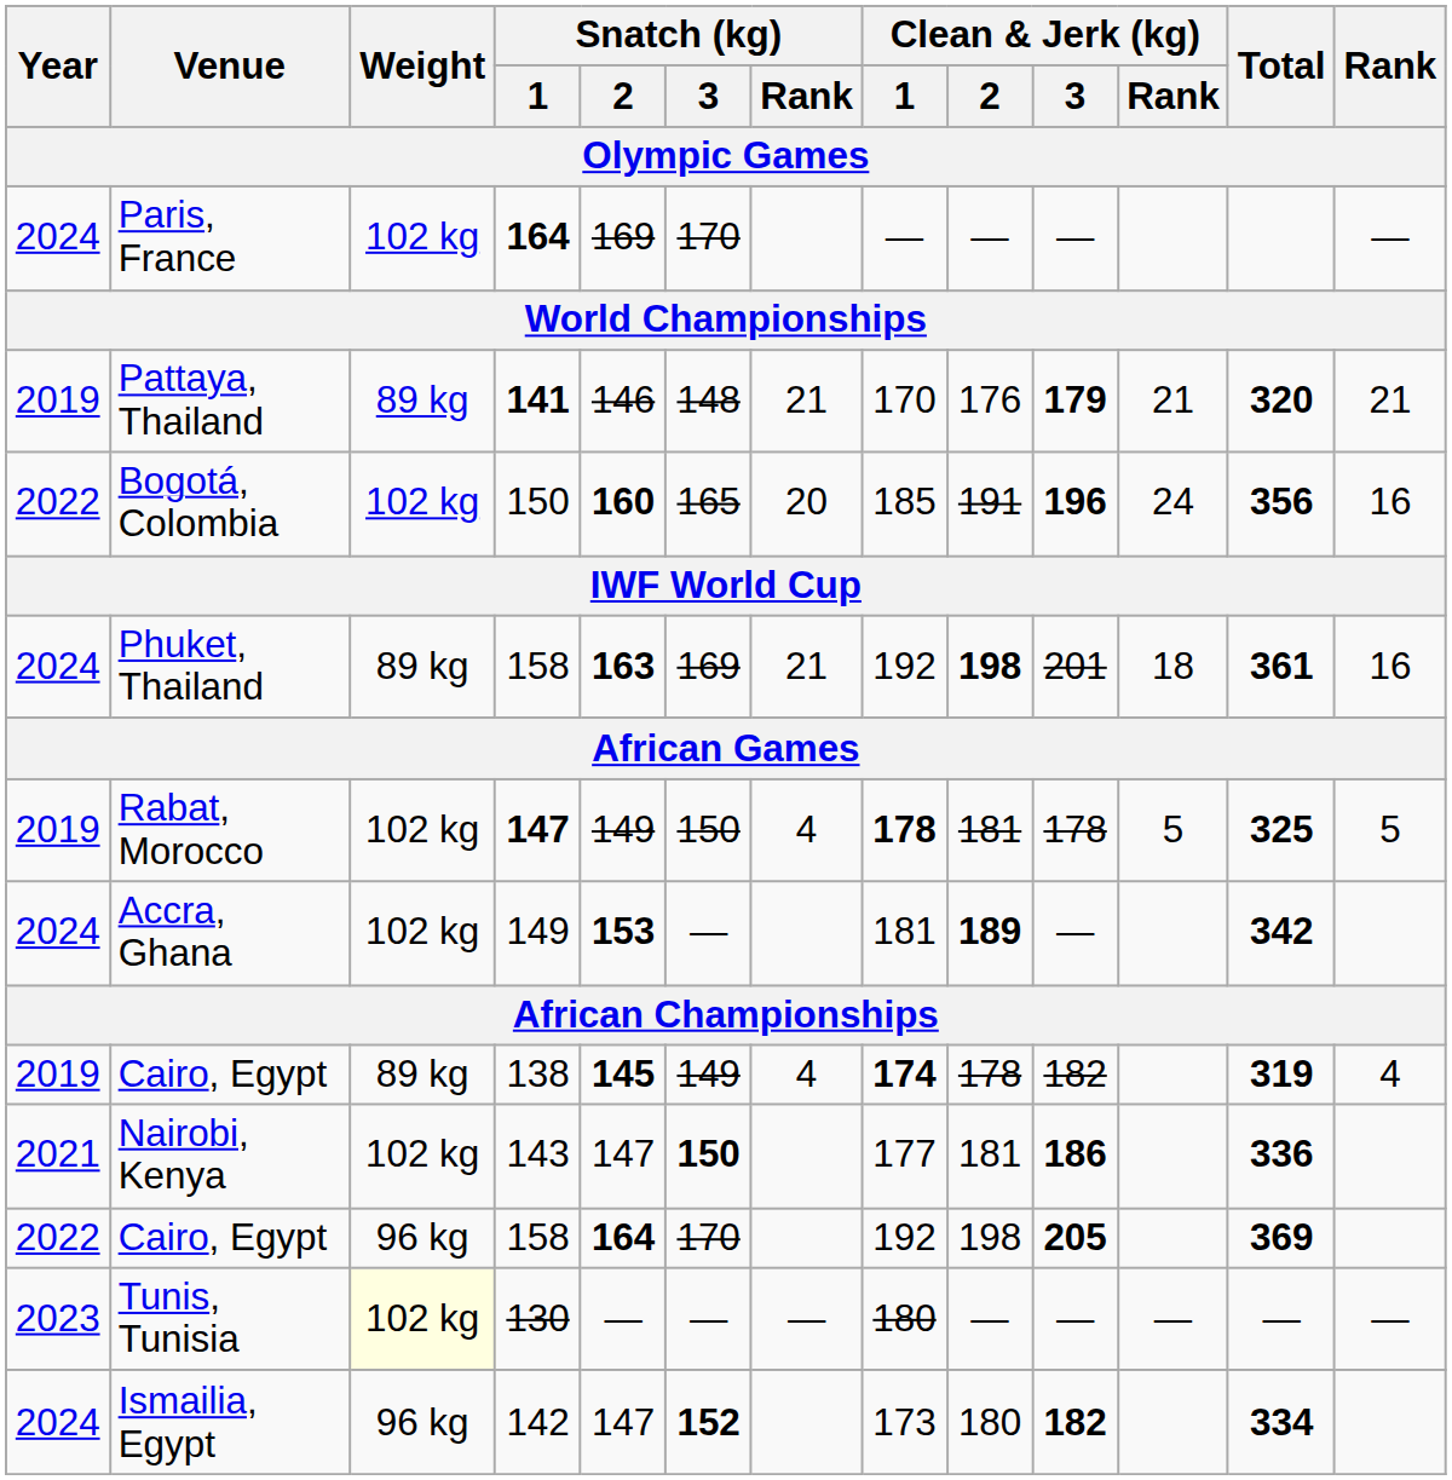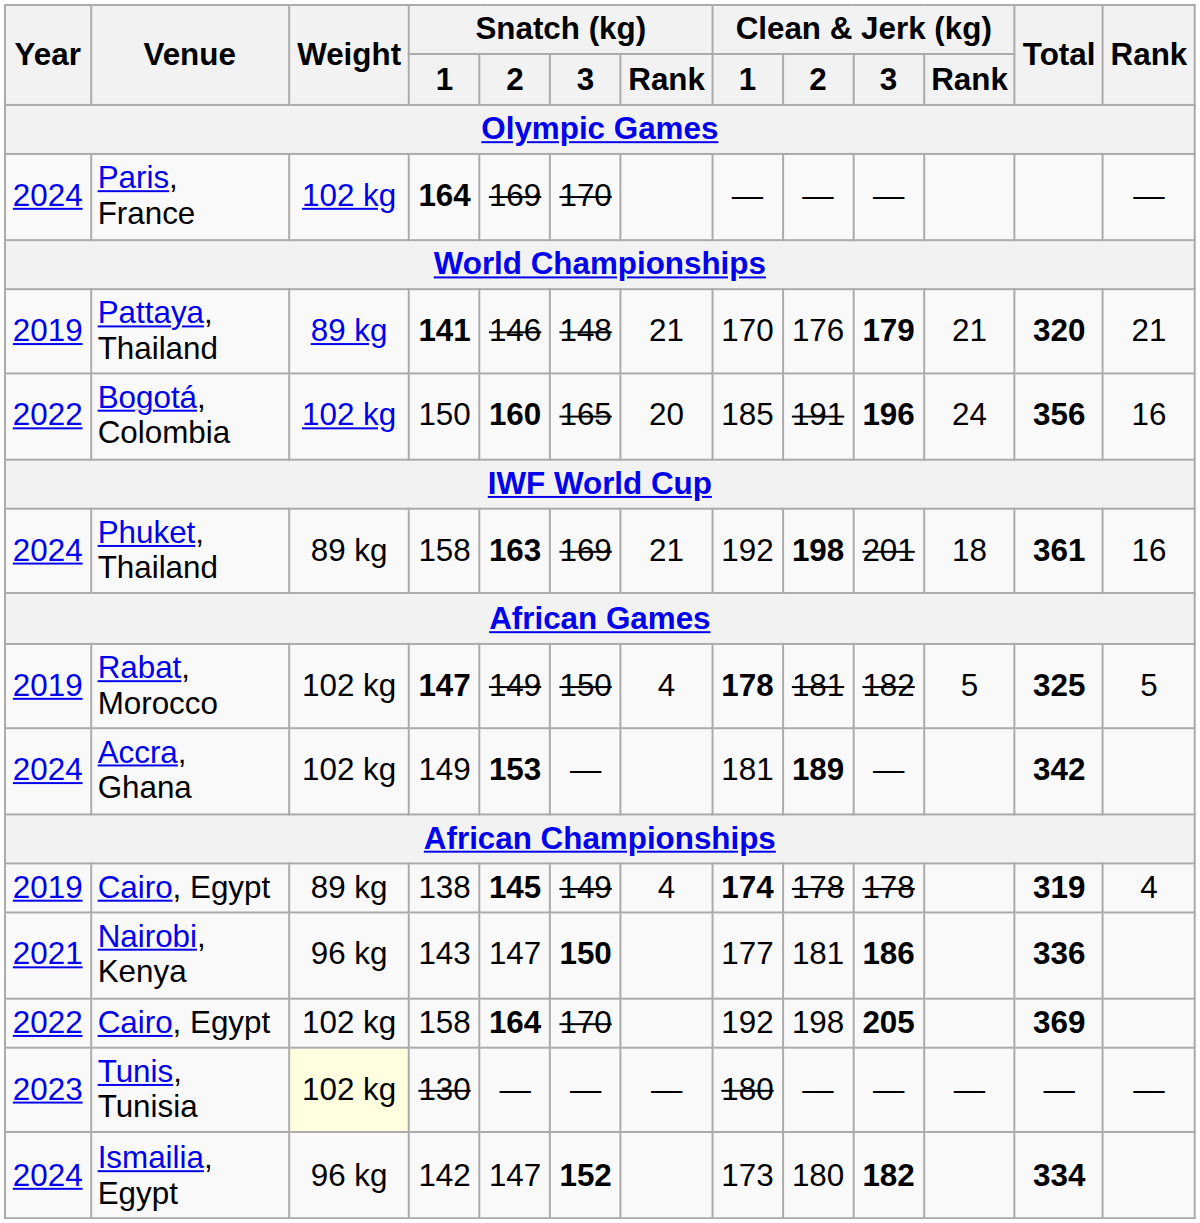Rabat, Morocco | Clean & Jerk (kg) / 3: 178 -> 182
Cairo, Egypt / 138 | Clean & Jerk (kg) / 3: 182 -> 178
Nairobi, Kenya | Weight: 102 kg -> 96 kg
Cairo, Egypt / 158 | Weight: 96 kg -> 102 kg
